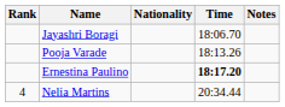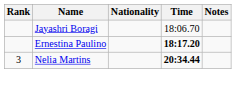- row: Pooja Varade | 18:13.26
Nelia Martins | Rank: 4 -> 3
Nelia Martins | Time: normal -> bold
